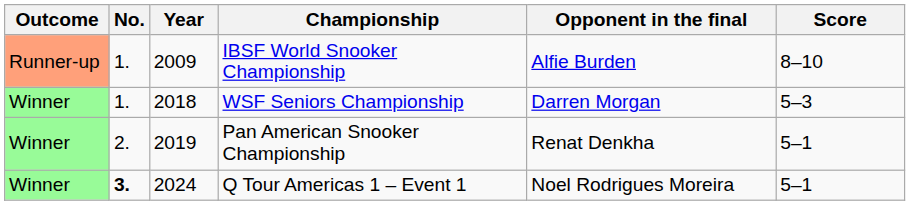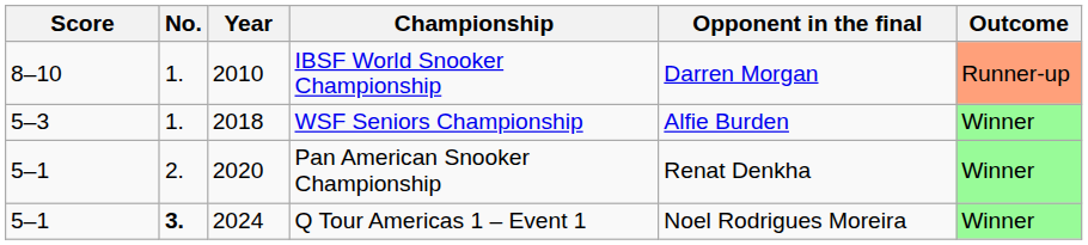columns swapped: Outcome <-> Score
IBSF World Snooker Championship | Year: 2009 -> 2010
IBSF World Snooker Championship | Opponent in the final: Alfie Burden -> Darren Morgan
WSF Seniors Championship | Opponent in the final: Darren Morgan -> Alfie Burden
Pan American Snooker Championship | Year: 2019 -> 2020
